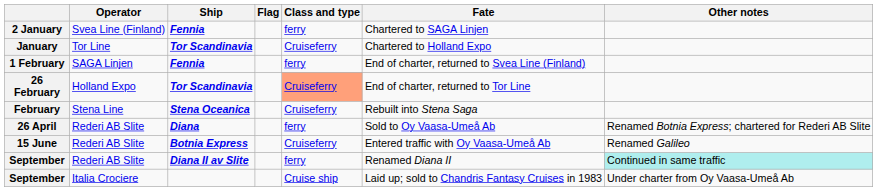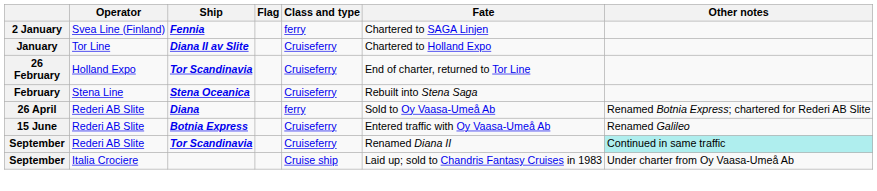January | Ship: Tor Scandinavia -> Diana II av Slite
- row: 1 February | SAGA Linjen | Fennia | ferry | End of charter, returned to Svea Line (Finland)
26 February | Class and type: lightsalmon background -> no background
September / Rederi AB Slite | Ship: Diana II av Slite -> Tor Scandinavia
September / Rederi AB Slite | Class and type: ferry -> Cruiseferry
